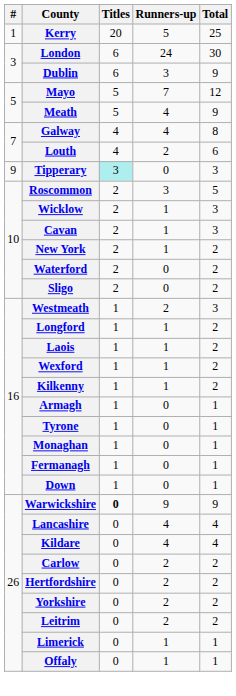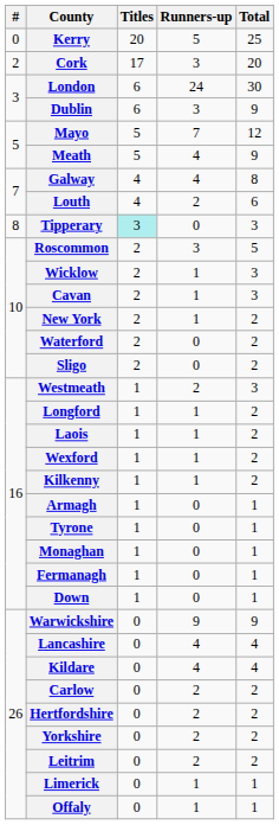Kerry | #: 1 -> 0
+ row: 2 | Cork | 17 | 3 | 20
Tipperary | #: 9 -> 8
Warwickshire | Titles: bold -> normal
